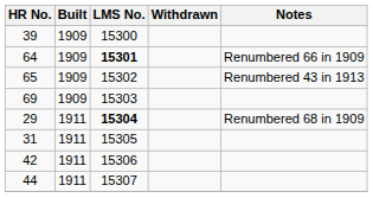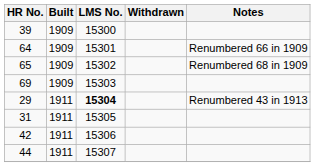64 | LMS No.: bold -> normal
65 | Notes: Renumbered 43 in 1913 -> Renumbered 68 in 1909
29 | Notes: Renumbered 68 in 1909 -> Renumbered 43 in 1913
